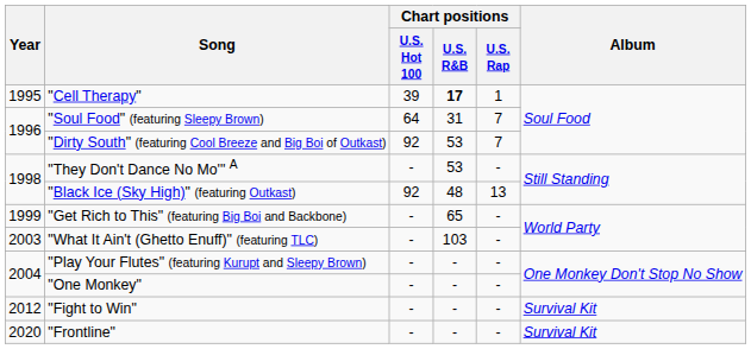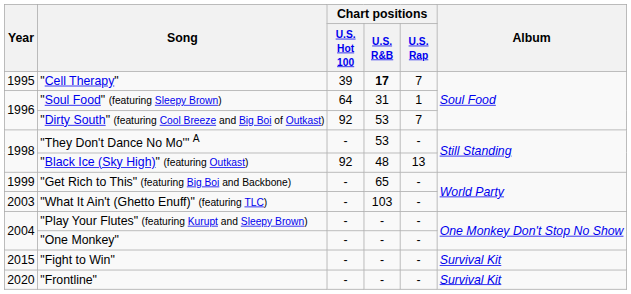"Cell Therapy" | Chart positions / U.S. Rap: 1 -> 7
"Soul Food" (featuring Sleepy Brown) | Chart positions / U.S. Rap: 7 -> 1
"Fight to Win" | Year: 2012 -> 2015
